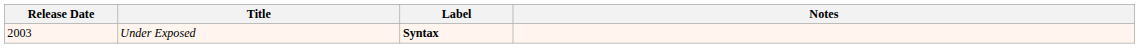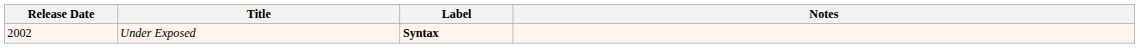Under Exposed | Release Date: 2003 -> 2002
